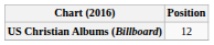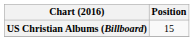US Christian Albums (Billboard) | Position: 12 -> 15
